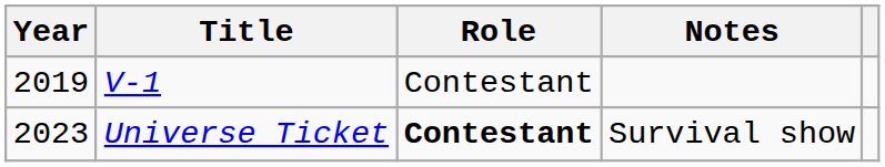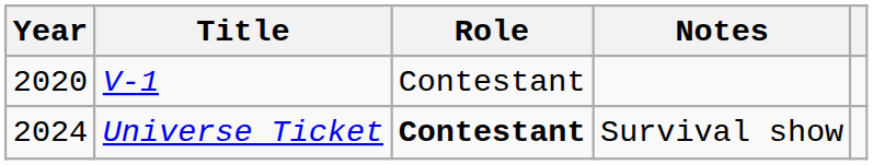V-1 | Year: 2019 -> 2020
Universe Ticket | Year: 2023 -> 2024
